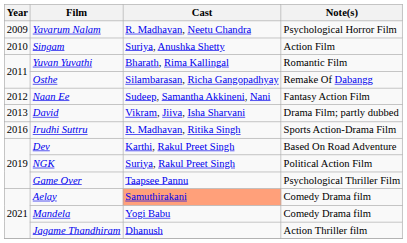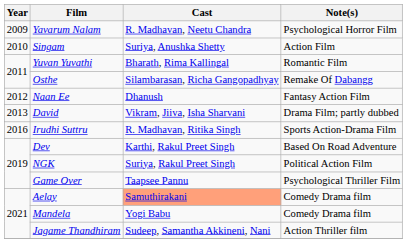Naan Ee | Cast: Sudeep, Samantha Akkineni, Nani -> Dhanush
Jagame Thandhiram | Cast: Dhanush -> Sudeep, Samantha Akkineni, Nani
